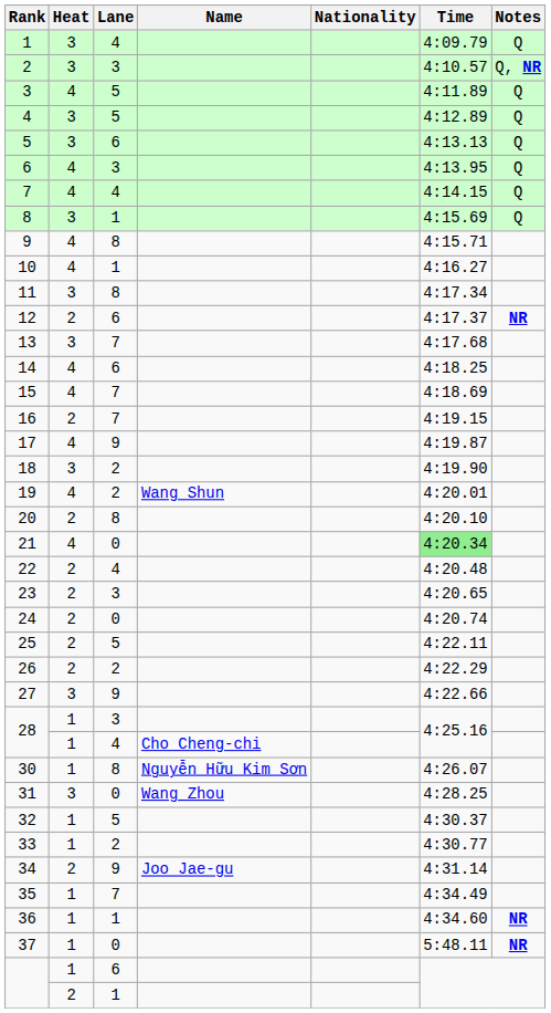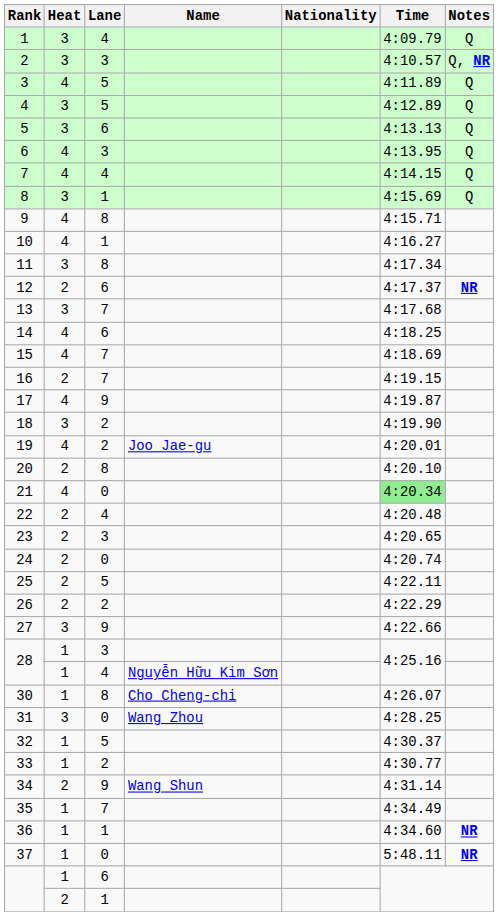19 | Name: Wang Shun -> Joo Jae-gu
28 / 4 | Name: Cho Cheng-chi -> Nguyễn Hữu Kim Sơn
30 | Name: Nguyễn Hữu Kim Sơn -> Cho Cheng-chi
34 | Name: Joo Jae-gu -> Wang Shun
